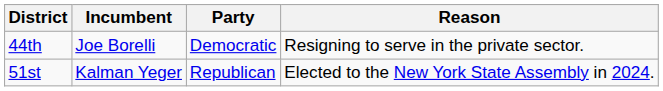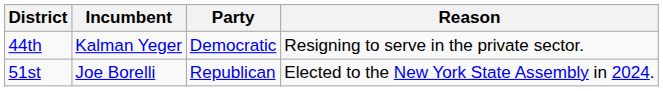44th | Incumbent: Joe Borelli -> Kalman Yeger
51st | Incumbent: Kalman Yeger -> Joe Borelli
